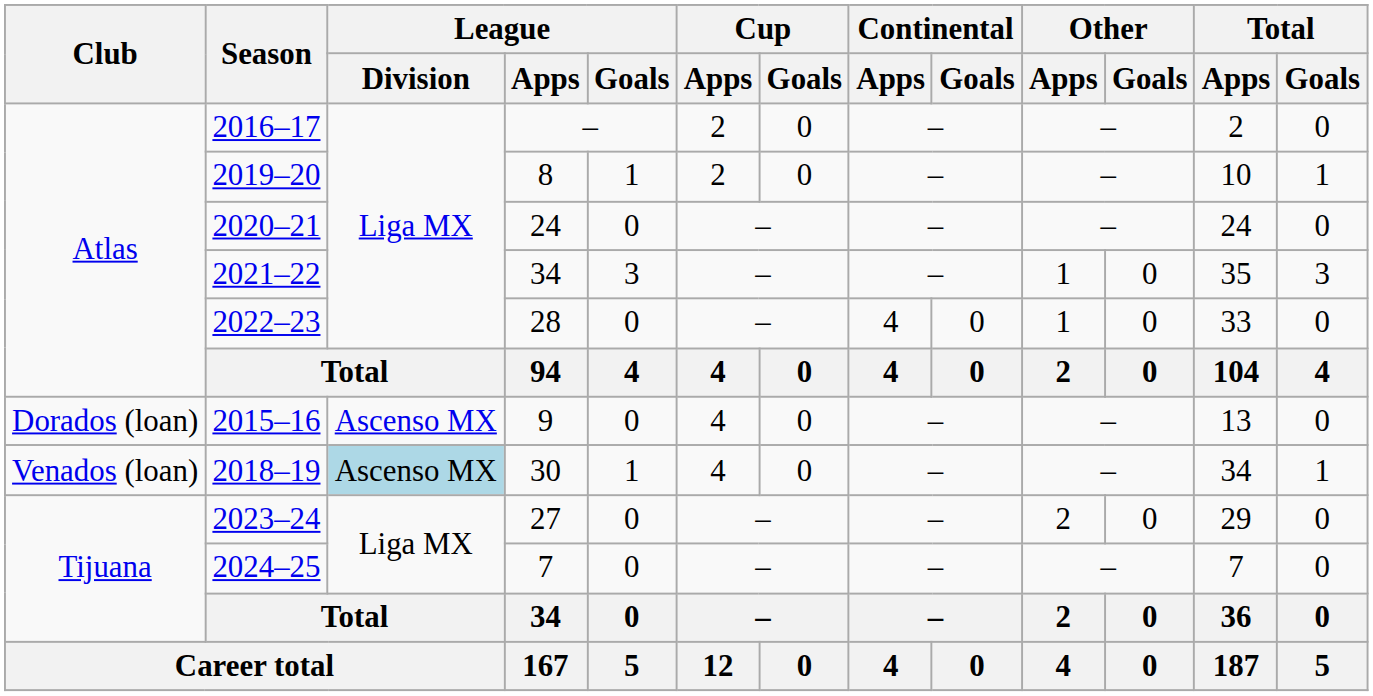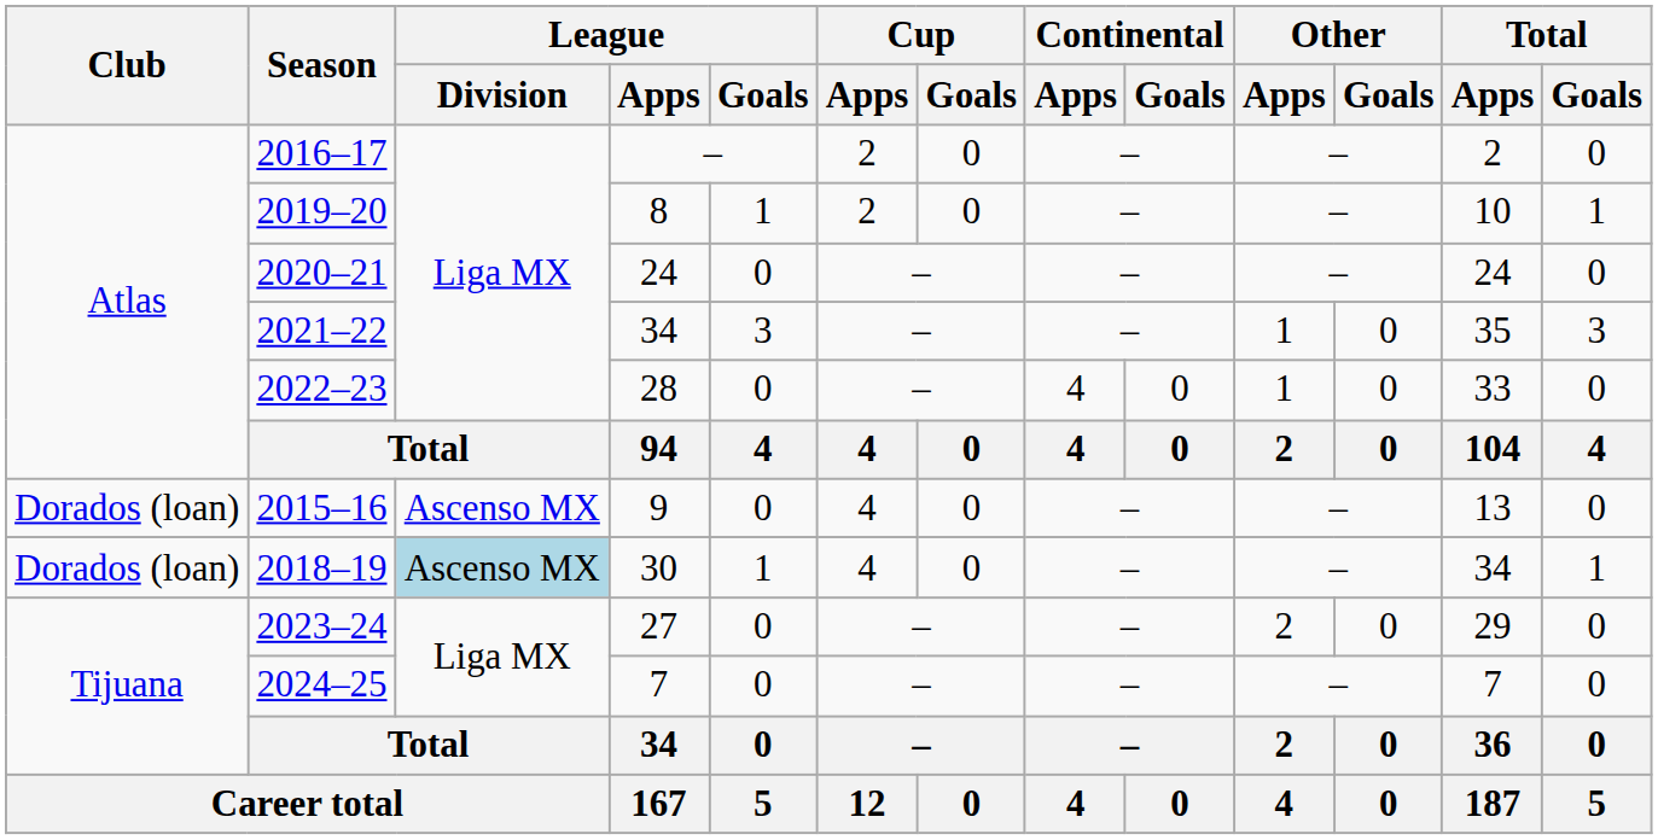2018–19 | Club: Venados (loan) -> Dorados (loan)
